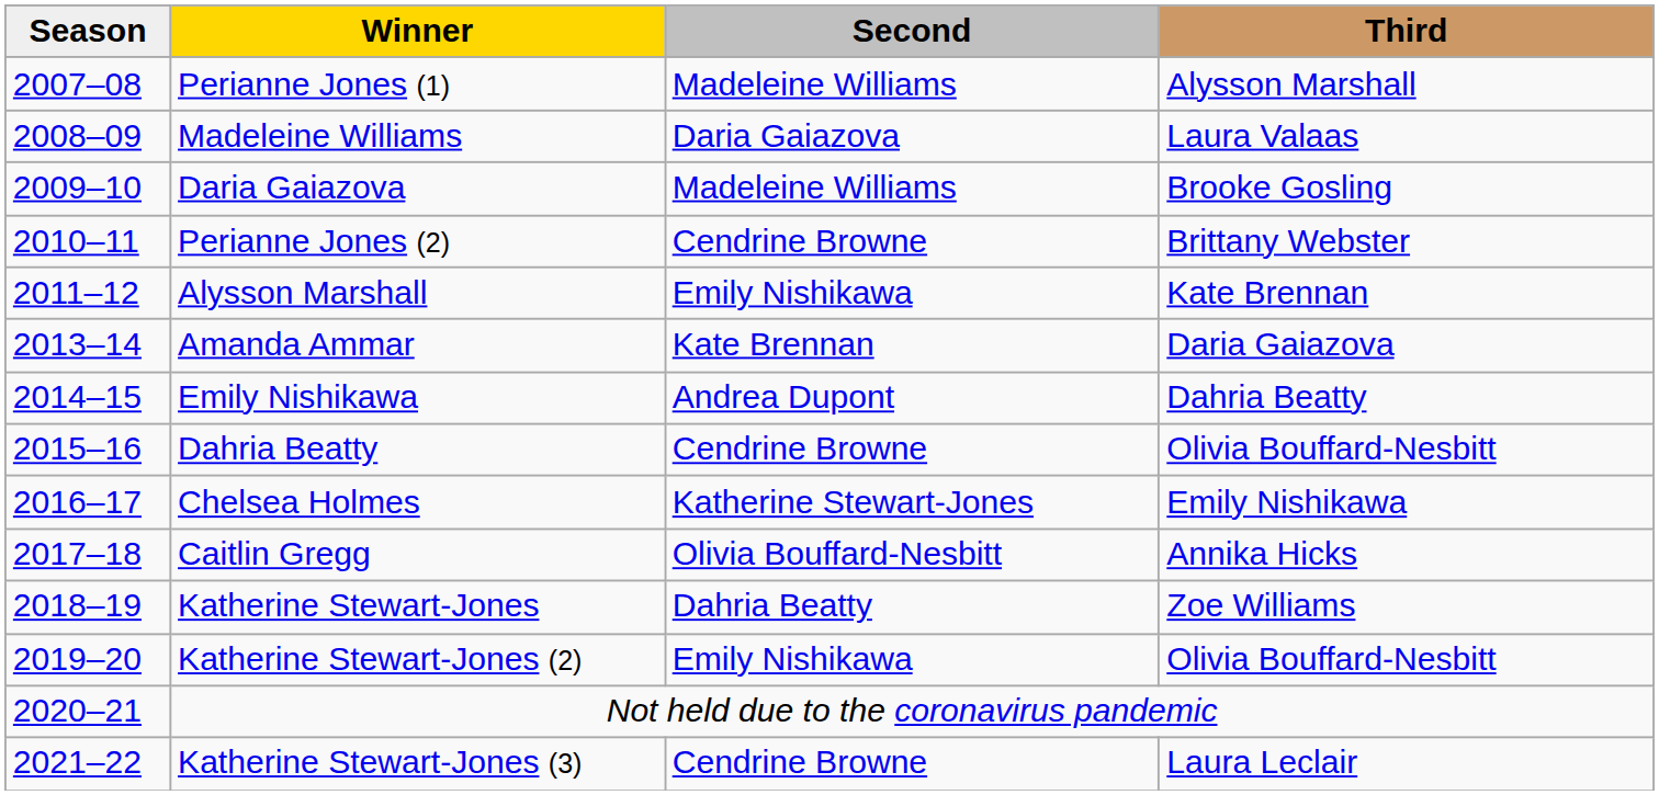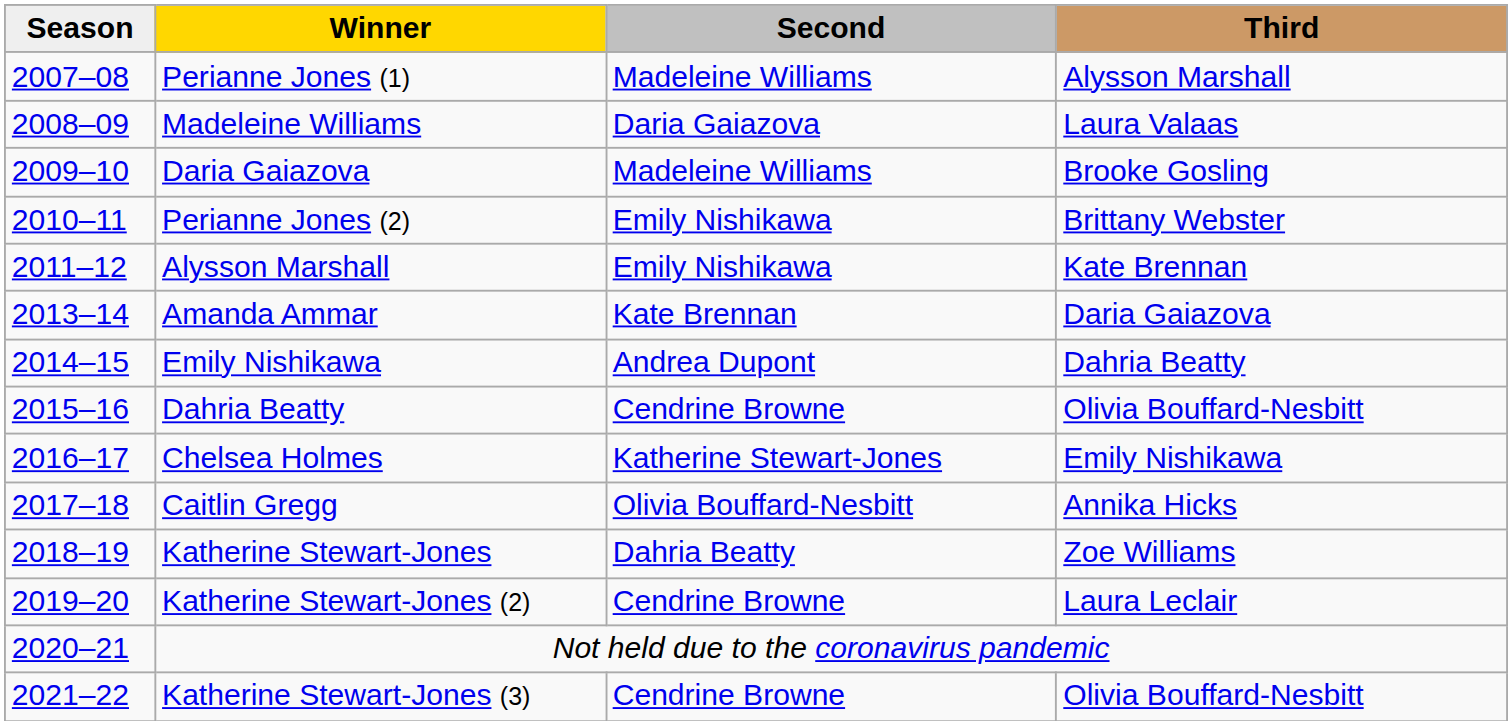Perianne Jones (2) | Second: Cendrine Browne -> Emily Nishikawa
Katherine Stewart-Jones (2) | Second: Emily Nishikawa -> Cendrine Browne
Katherine Stewart-Jones (2) | Third: Olivia Bouffard-Nesbitt -> Laura Leclair
Katherine Stewart-Jones (3) | Third: Laura Leclair -> Olivia Bouffard-Nesbitt
